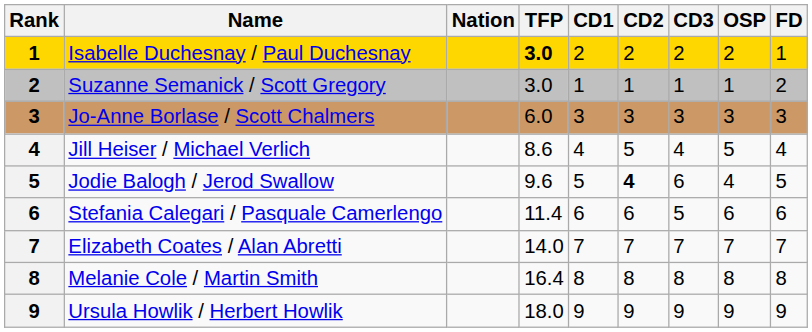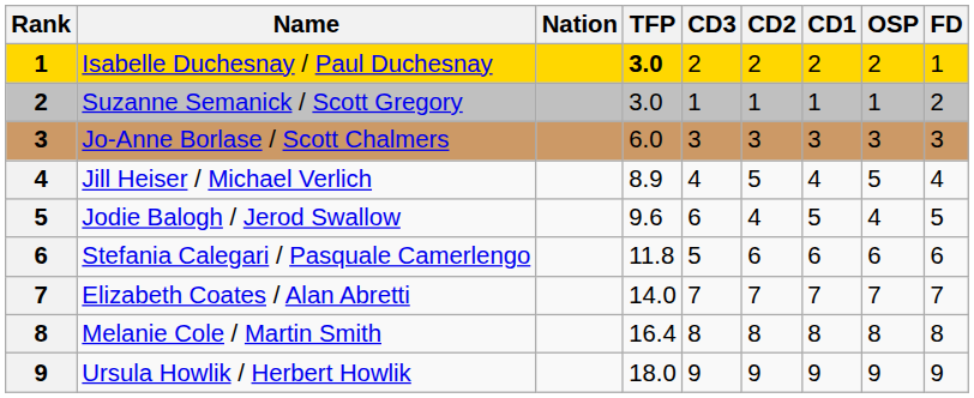columns swapped: CD1 <-> CD3
Jill Heiser / Michael Verlich | TFP: 8.6 -> 8.9
Jodie Balogh / Jerod Swallow | CD2: bold -> normal
Stefania Calegari / Pasquale Camerlengo | TFP: 11.4 -> 11.8
